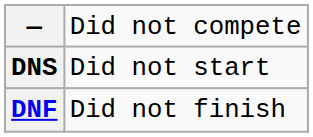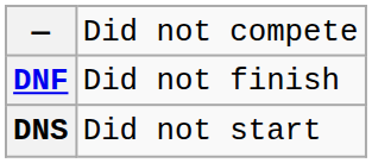rows swapped: DNF <-> DNS
